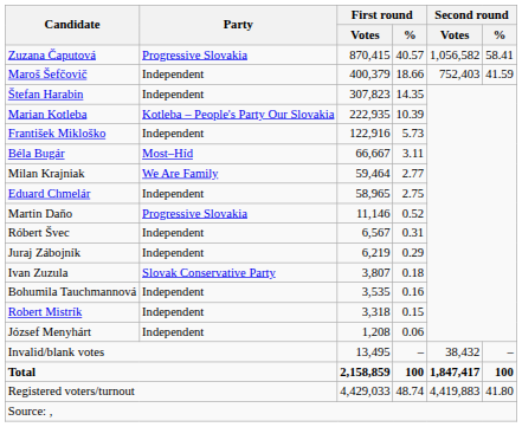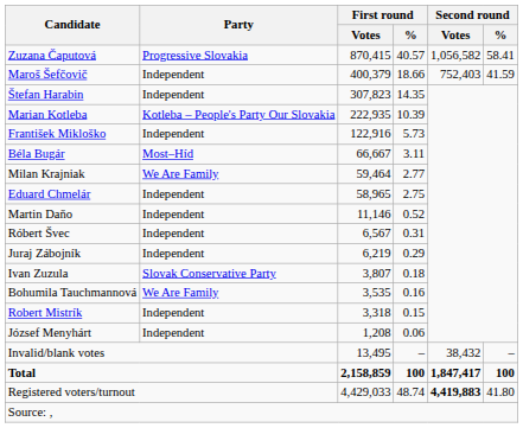Martin Daňo | Party: Progressive Slovakia -> Independent
Bohumila Tauchmannová | Party: Independent -> We Are Family
Registered voters/turnout | Second round / Votes: normal -> bold
